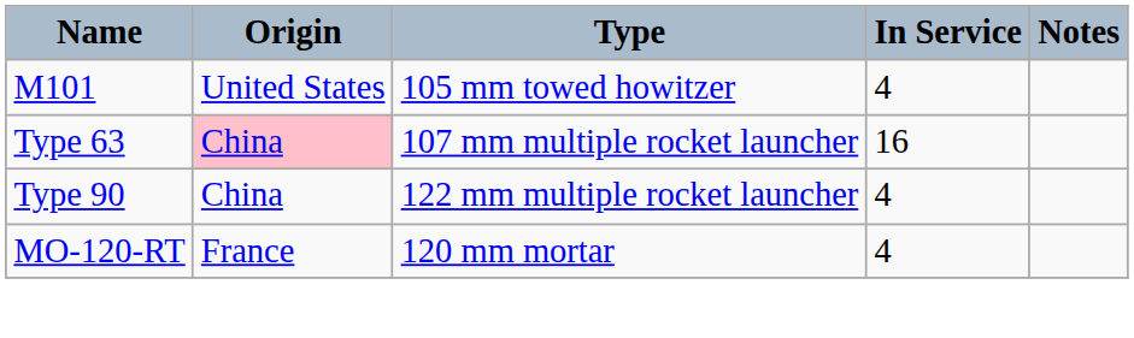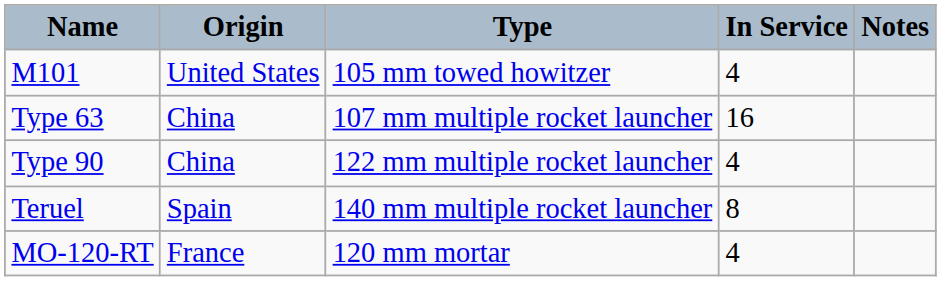Type 63 | Origin: pink background -> no background
+ row: Teruel | Spain | 140 mm multiple rocket launcher | 8
